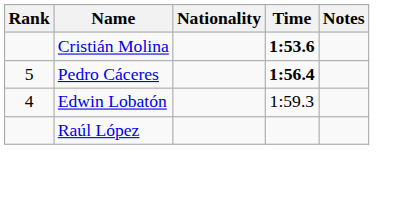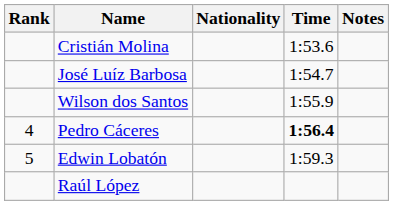Cristián Molina | Time: bold -> normal
+ row: José Luíz Barbosa | 1:54.7
+ row: Wilson dos Santos | 1:55.9
Pedro Cáceres | Rank: 5 -> 4
Edwin Lobatón | Rank: 4 -> 5
